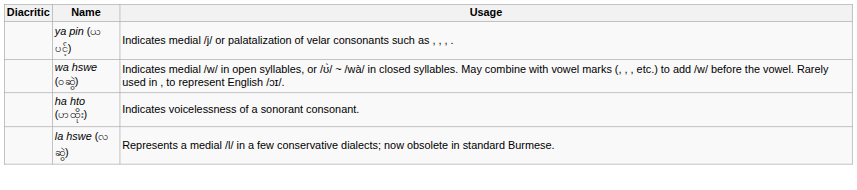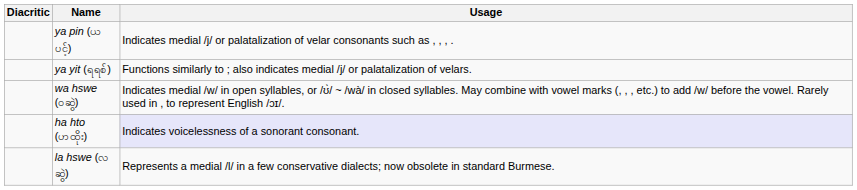+ row: ya yit (ရရစ်) | Functions similarly to ; also indicates medial /j/ or palatalization of velars.
ha hto (ဟထိုး) | Usage: no background -> lavender background
